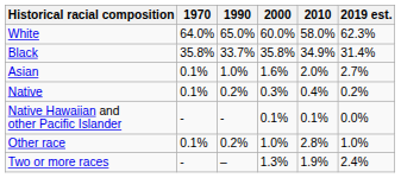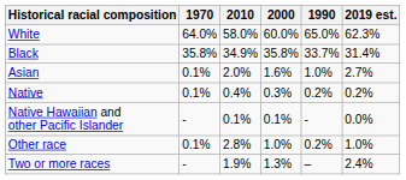columns swapped: 1990 <-> 2010
